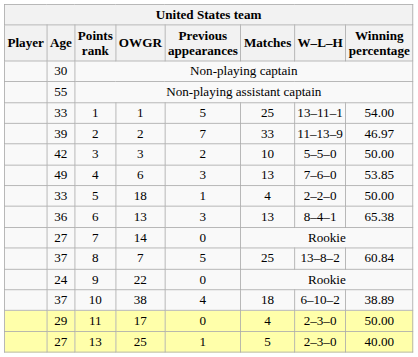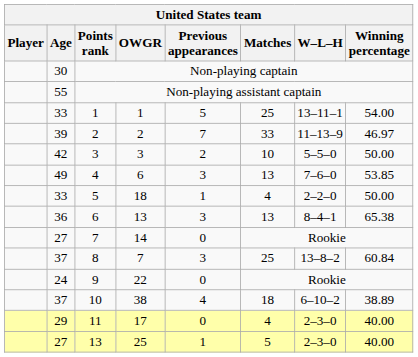8 | Previous appearances: 5 -> 3
11 | Winning percentage: 50.00 -> 40.00
